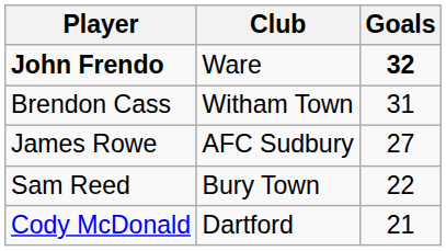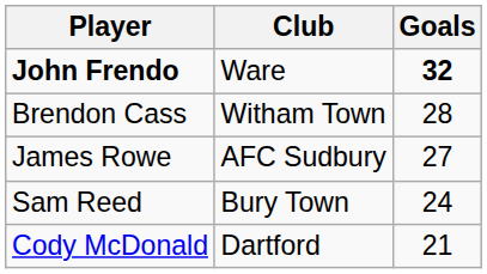Brendon Cass | Goals: 31 -> 28
Sam Reed | Goals: 22 -> 24
